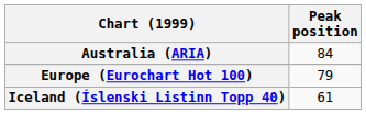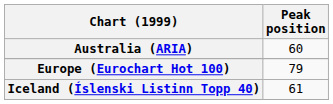Australia (ARIA) | Peak position: 84 -> 60
